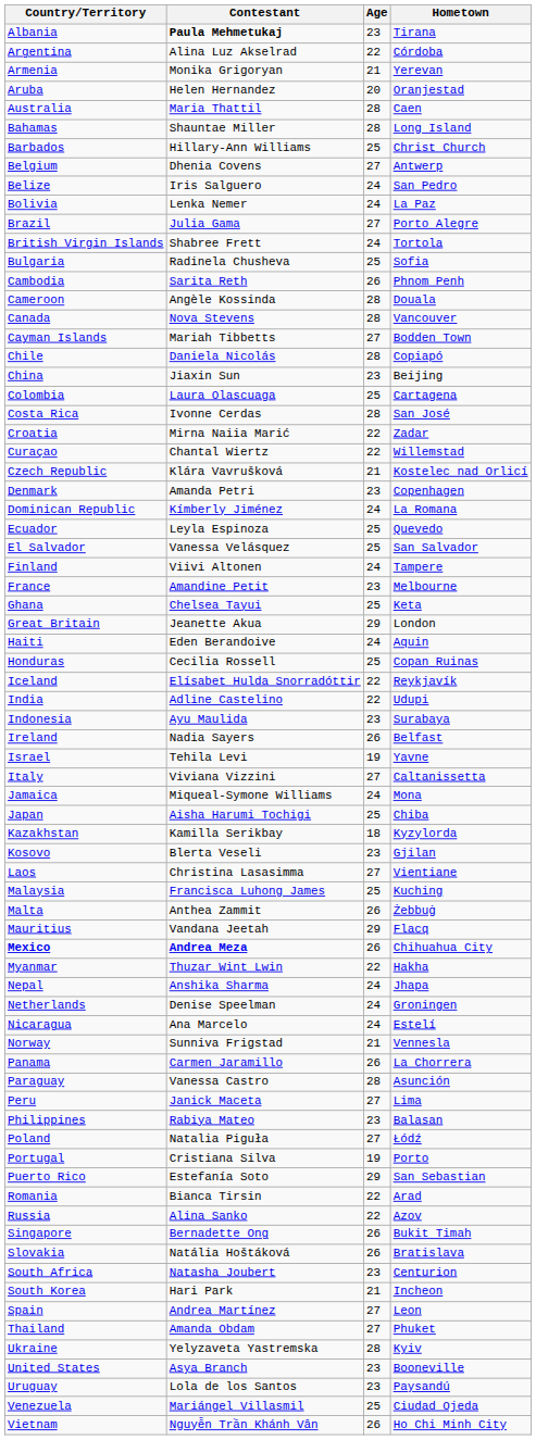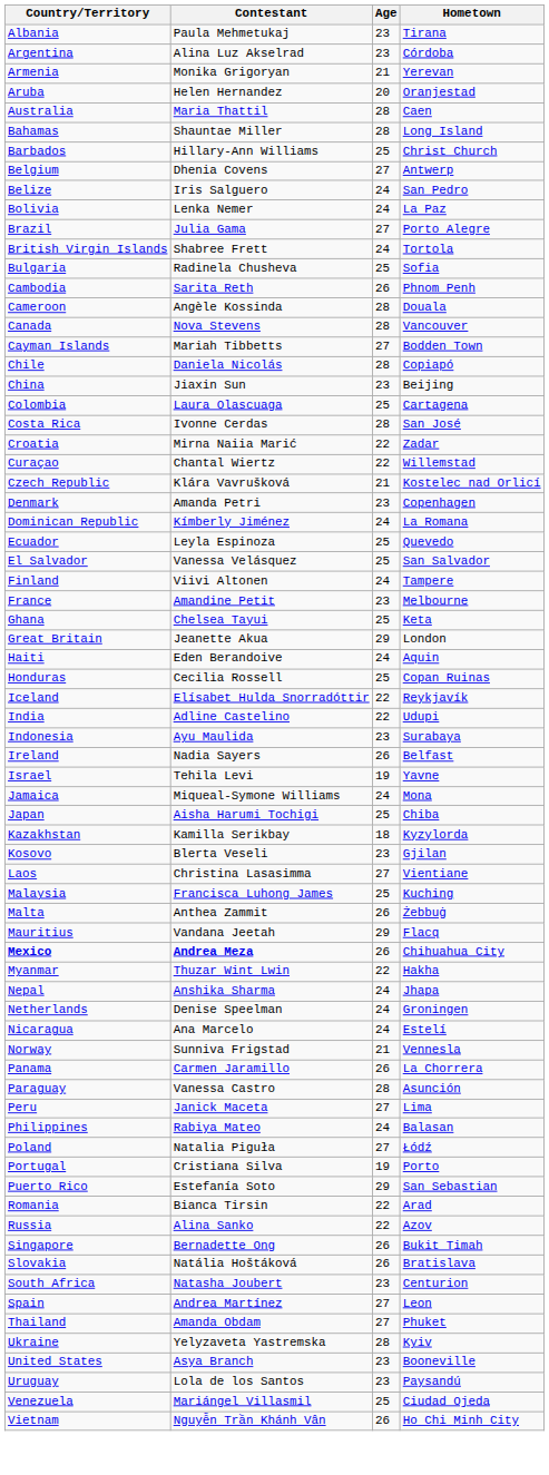Albania | Contestant: bold -> normal
Argentina | Age: 22 -> 23
- row: Italy | Viviana Vizzini | 27 | Caltanissetta
Philippines | Age: 23 -> 24
- row: South Korea | Hari Park | 21 | Incheon
